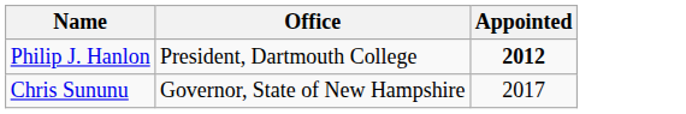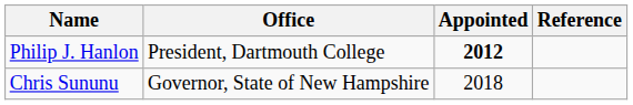+ column: Reference
Chris Sununu | Appointed: 2017 -> 2018
